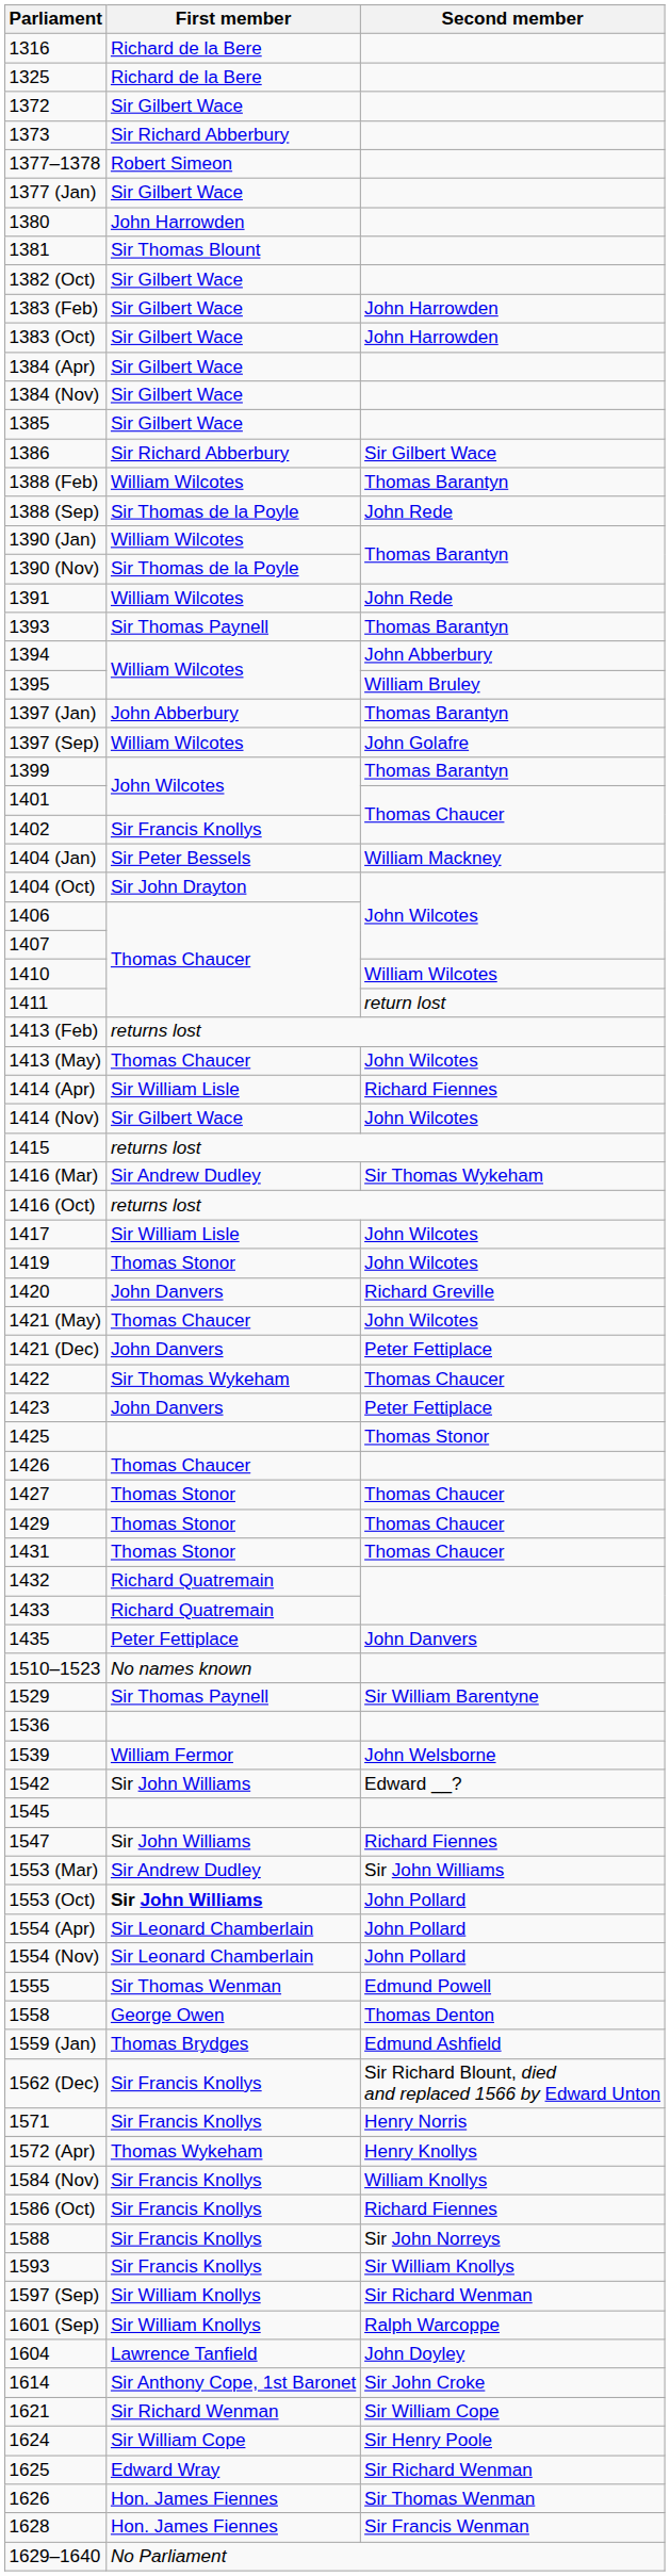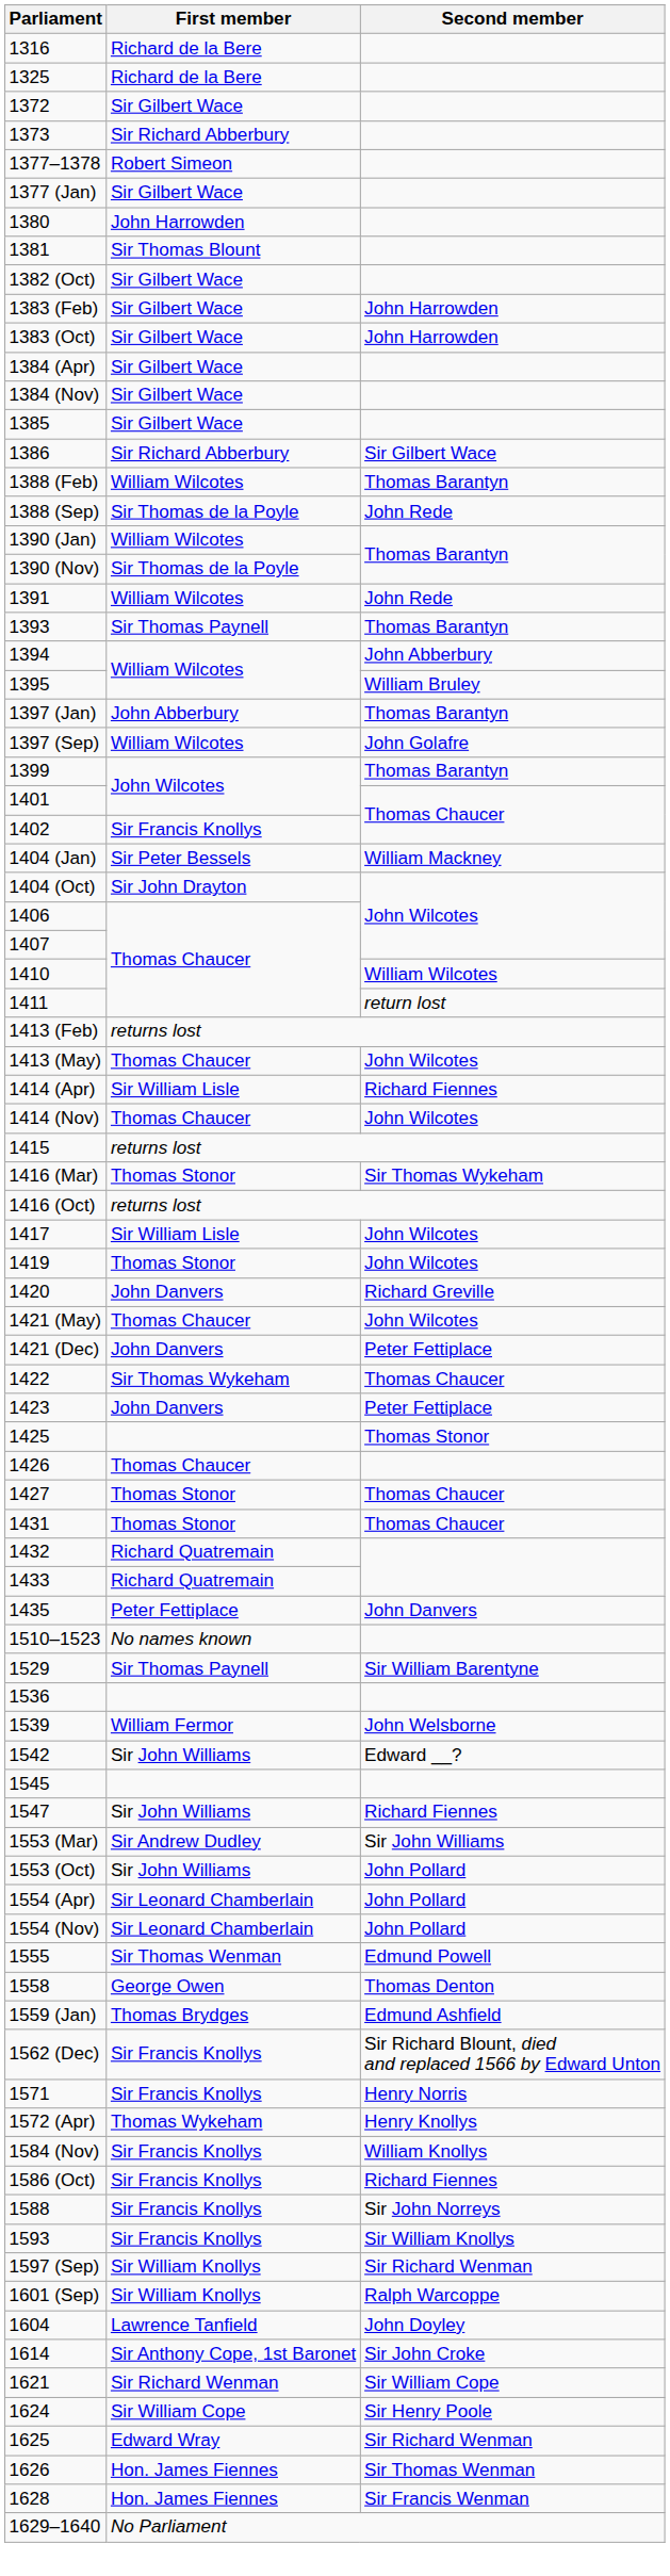1414 (Nov) | First member: Sir Gilbert Wace -> Thomas Chaucer
1416 (Mar) | First member: Sir Andrew Dudley -> Thomas Stonor
- row: 1429 | Thomas Stonor | Thomas Chaucer
1553 (Oct) | First member: bold -> normal
